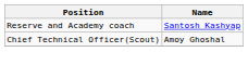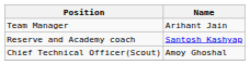+ row: Team Manager | Arihant Jain
